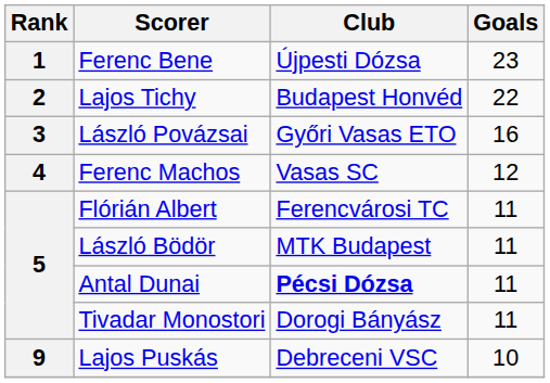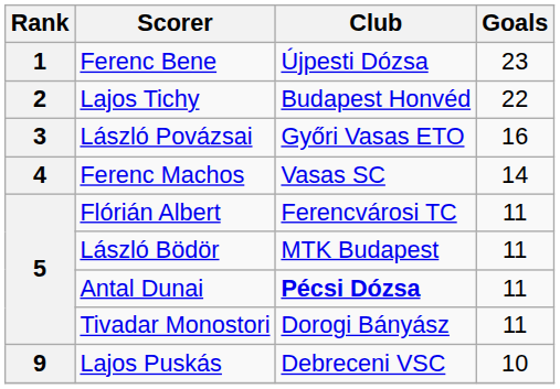Ferenc Machos | Goals: 12 -> 14
